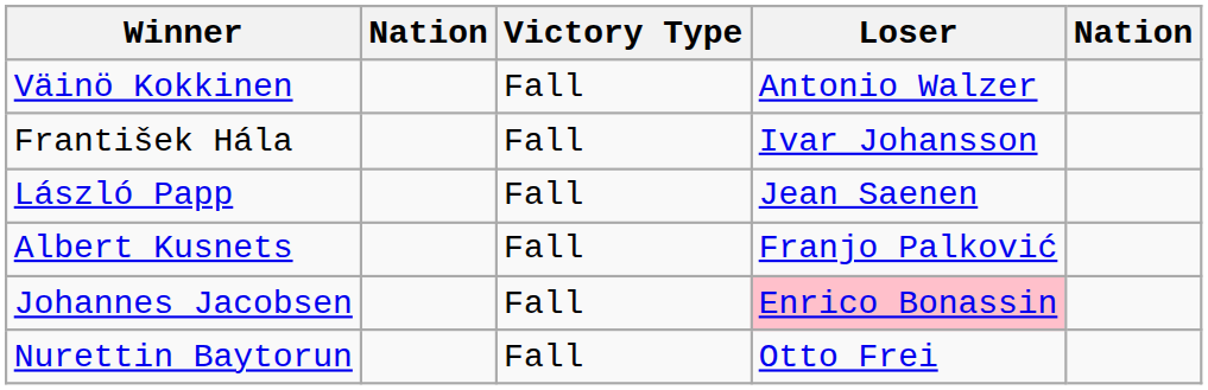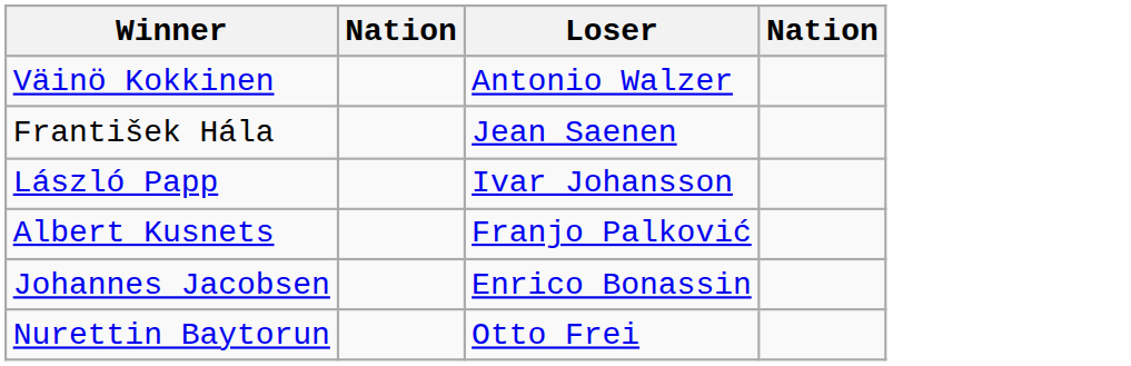- column: Victory Type | Fall | Fall | Fall | Fall | Fall | Fall
František Hála | Loser: Ivar Johansson -> Jean Saenen
László Papp | Loser: Jean Saenen -> Ivar Johansson
Johannes Jacobsen | Loser: pink background -> no background
